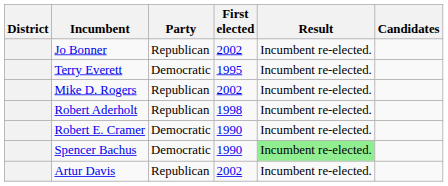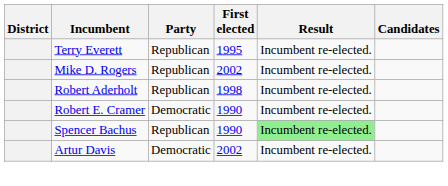- row: Jo Bonner | Republican | 2002 | Incumbent re-elected.
Terry Everett | Party: Democratic -> Republican
Spencer Bachus | Party: Democratic -> Republican
Artur Davis | Party: Republican -> Democratic
